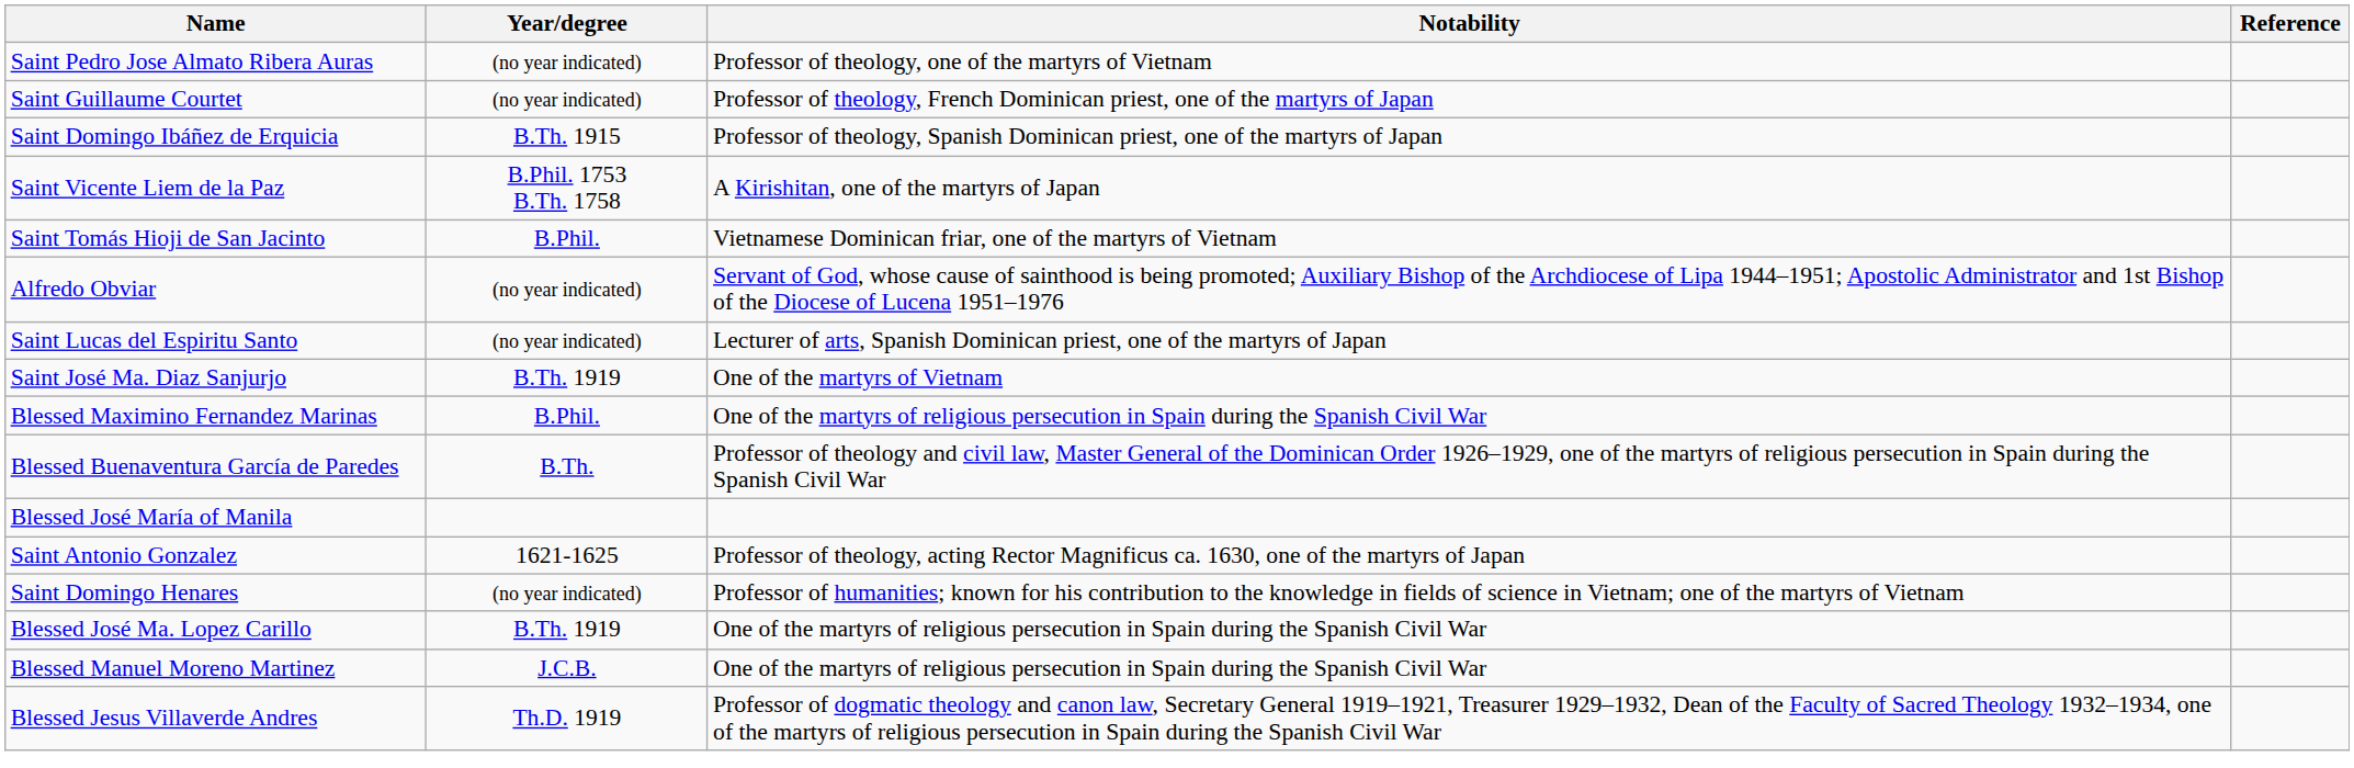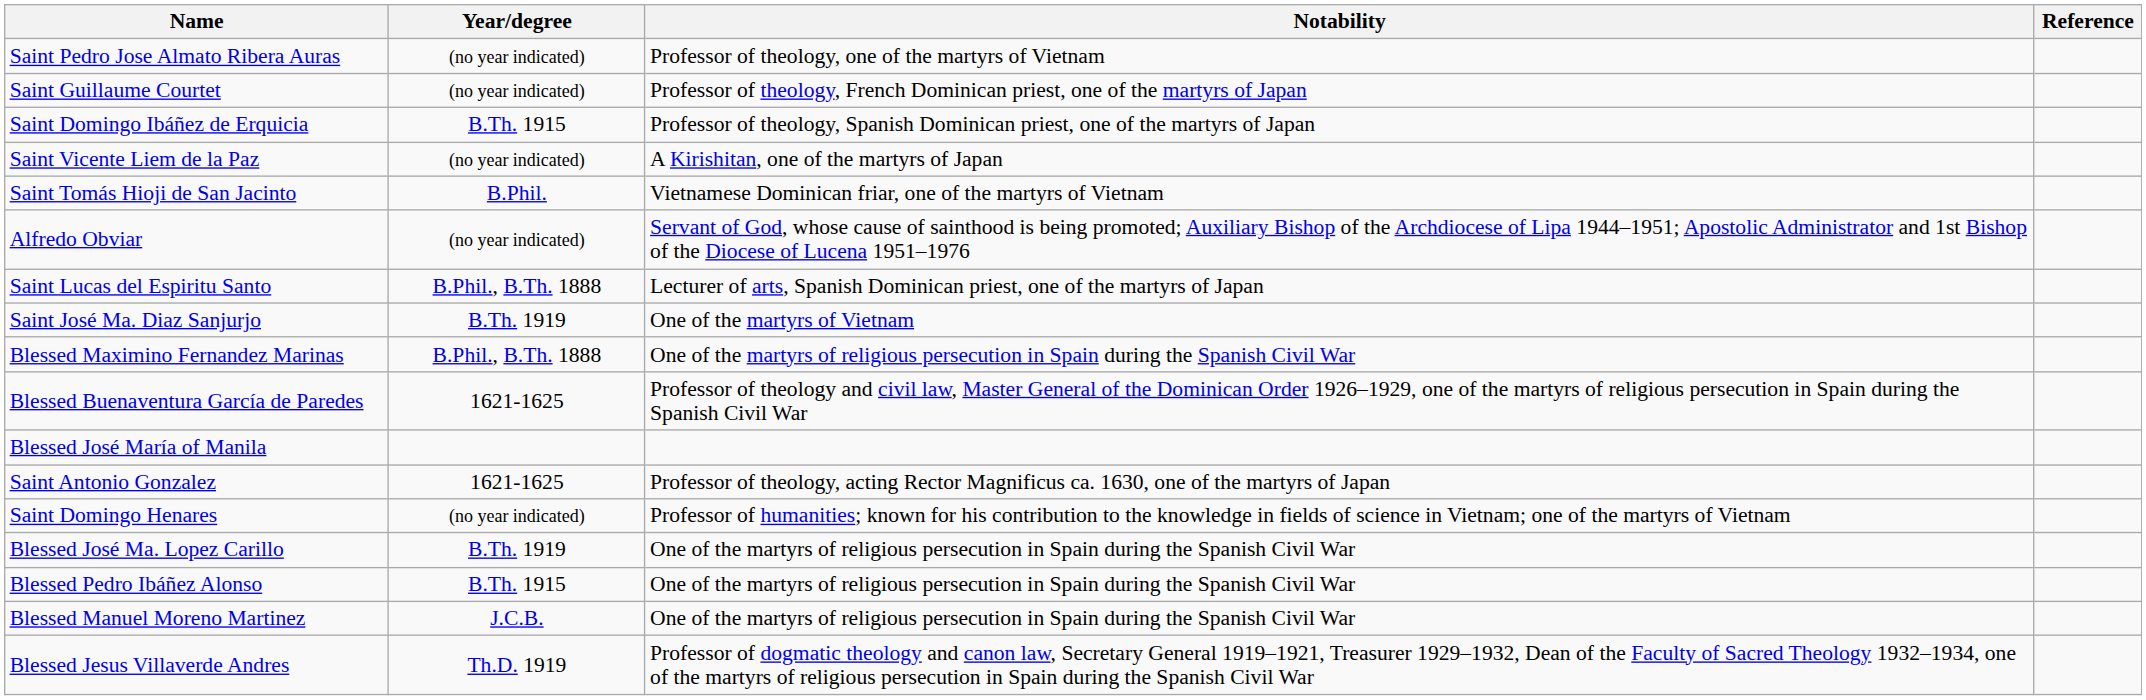Saint Vicente Liem de la Paz | Year/degree: B.Phil. 1753 B.Th. 1758 -> (no year indicated)
Saint Lucas del Espiritu Santo | Year/degree: (no year indicated) -> B.Phil., B.Th. 1888
Blessed Maximino Fernandez Marinas | Year/degree: B.Phil. -> B.Phil., B.Th. 1888
Blessed Buenaventura García de Paredes | Year/degree: B.Th. -> 1621-1625
+ row: Blessed Pedro Ibáñez Alonso | B.Th. 1915 | One of the martyrs of religious persecution in Spain during the Spanish Civil War
